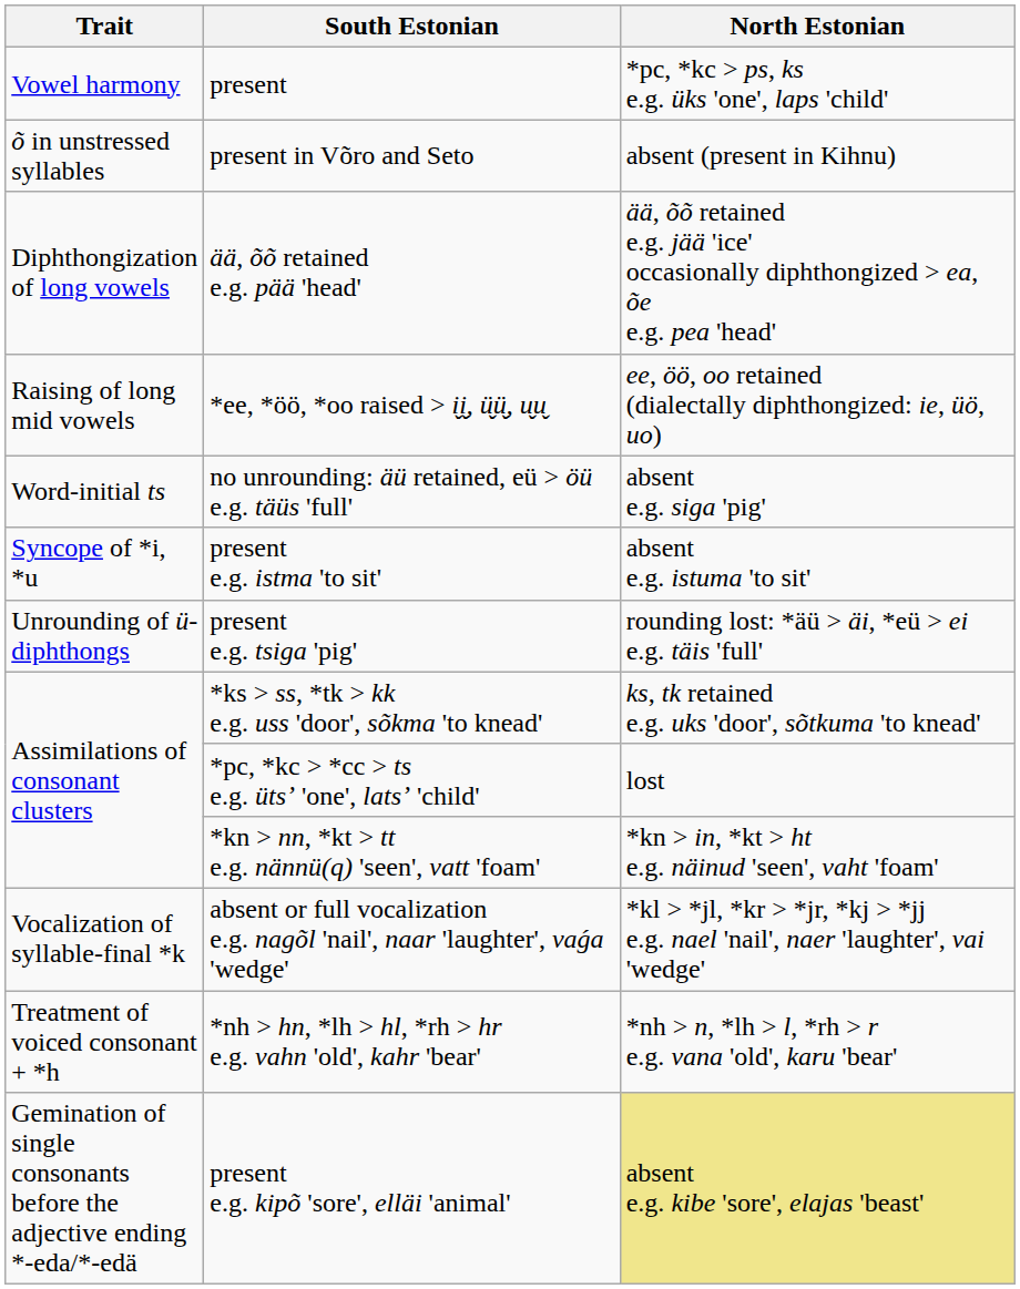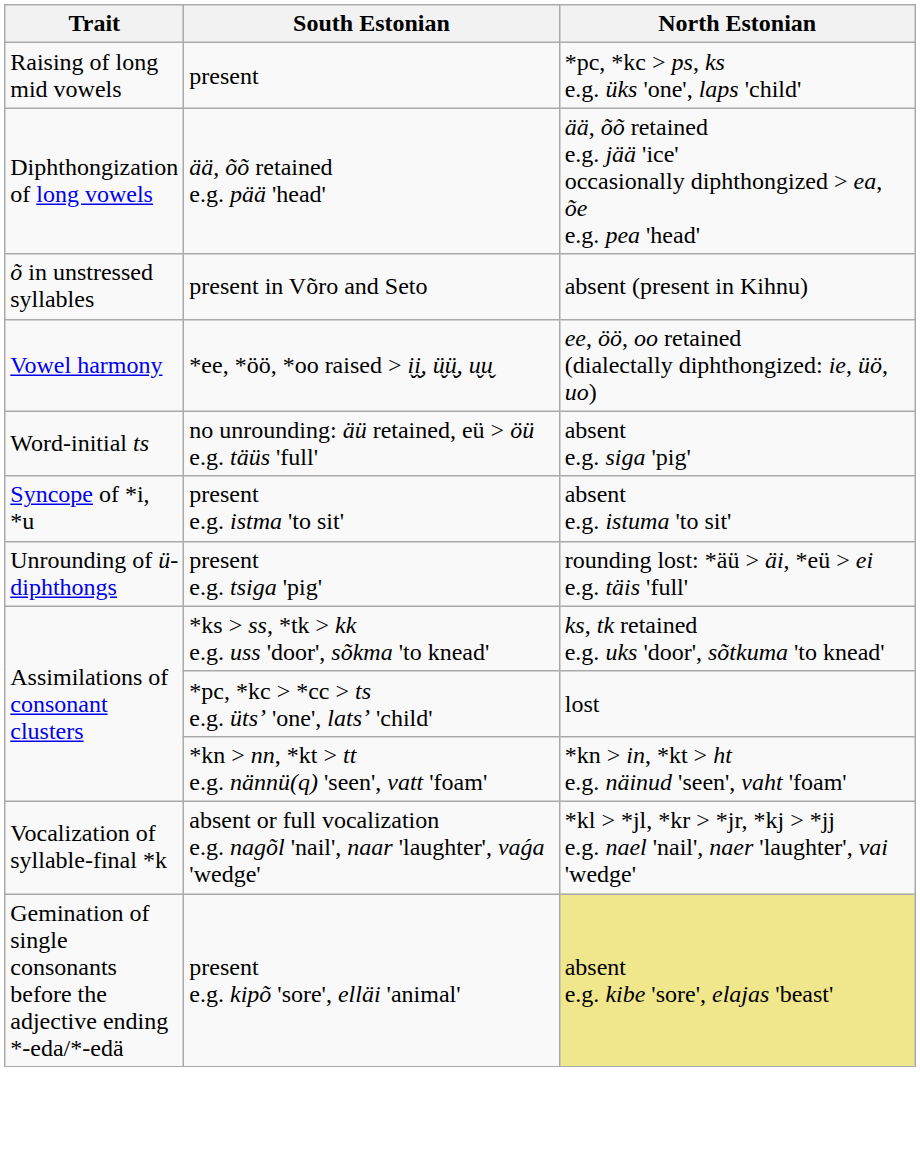present | Trait: Vowel harmony -> Raising of long mid vowels
rows swapped: present in Võro and Seto <-> ää, õõ retained e.g. pää 'head'
*ee, *öö, *oo raised > i̬i̬, ü̬ü̬, u̬u̬ | Trait: Raising of long mid vowels -> Vowel harmony
- row: Treatment of voiced consonant + *h | *nh > hn, *lh > hl, *rh > hr e.g. vahn 'old', kahr 'bear' | *nh > n, *lh > l, *rh > r e.g. vana 'old', karu 'bear'
